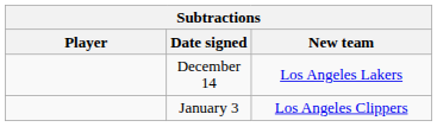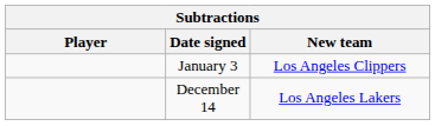rows swapped: January 3 <-> December 14
